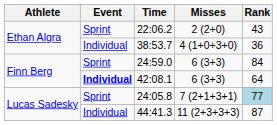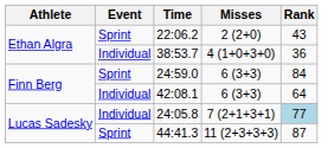42:08.1 | Event: bold -> normal
24:05.8 | Event: Sprint -> Individual
44:41.3 | Event: Individual -> Sprint
